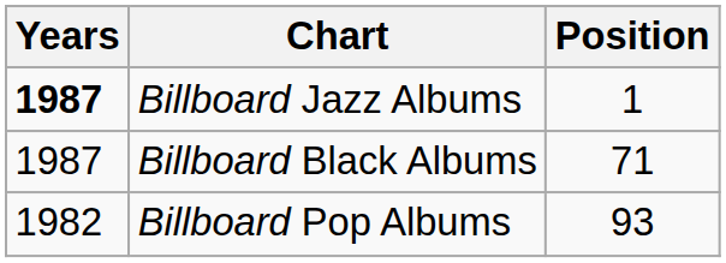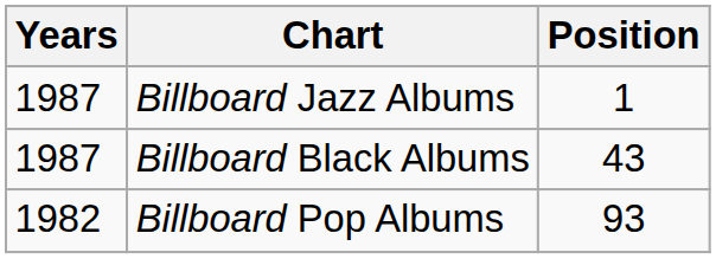Billboard Jazz Albums | Years: bold -> normal
Billboard Black Albums | Position: 71 -> 43
